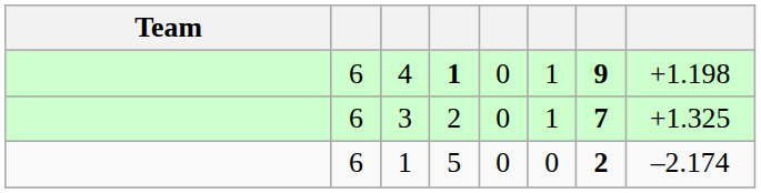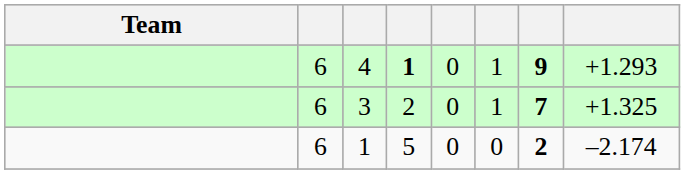4 | column 8: +1.198 -> +1.293
